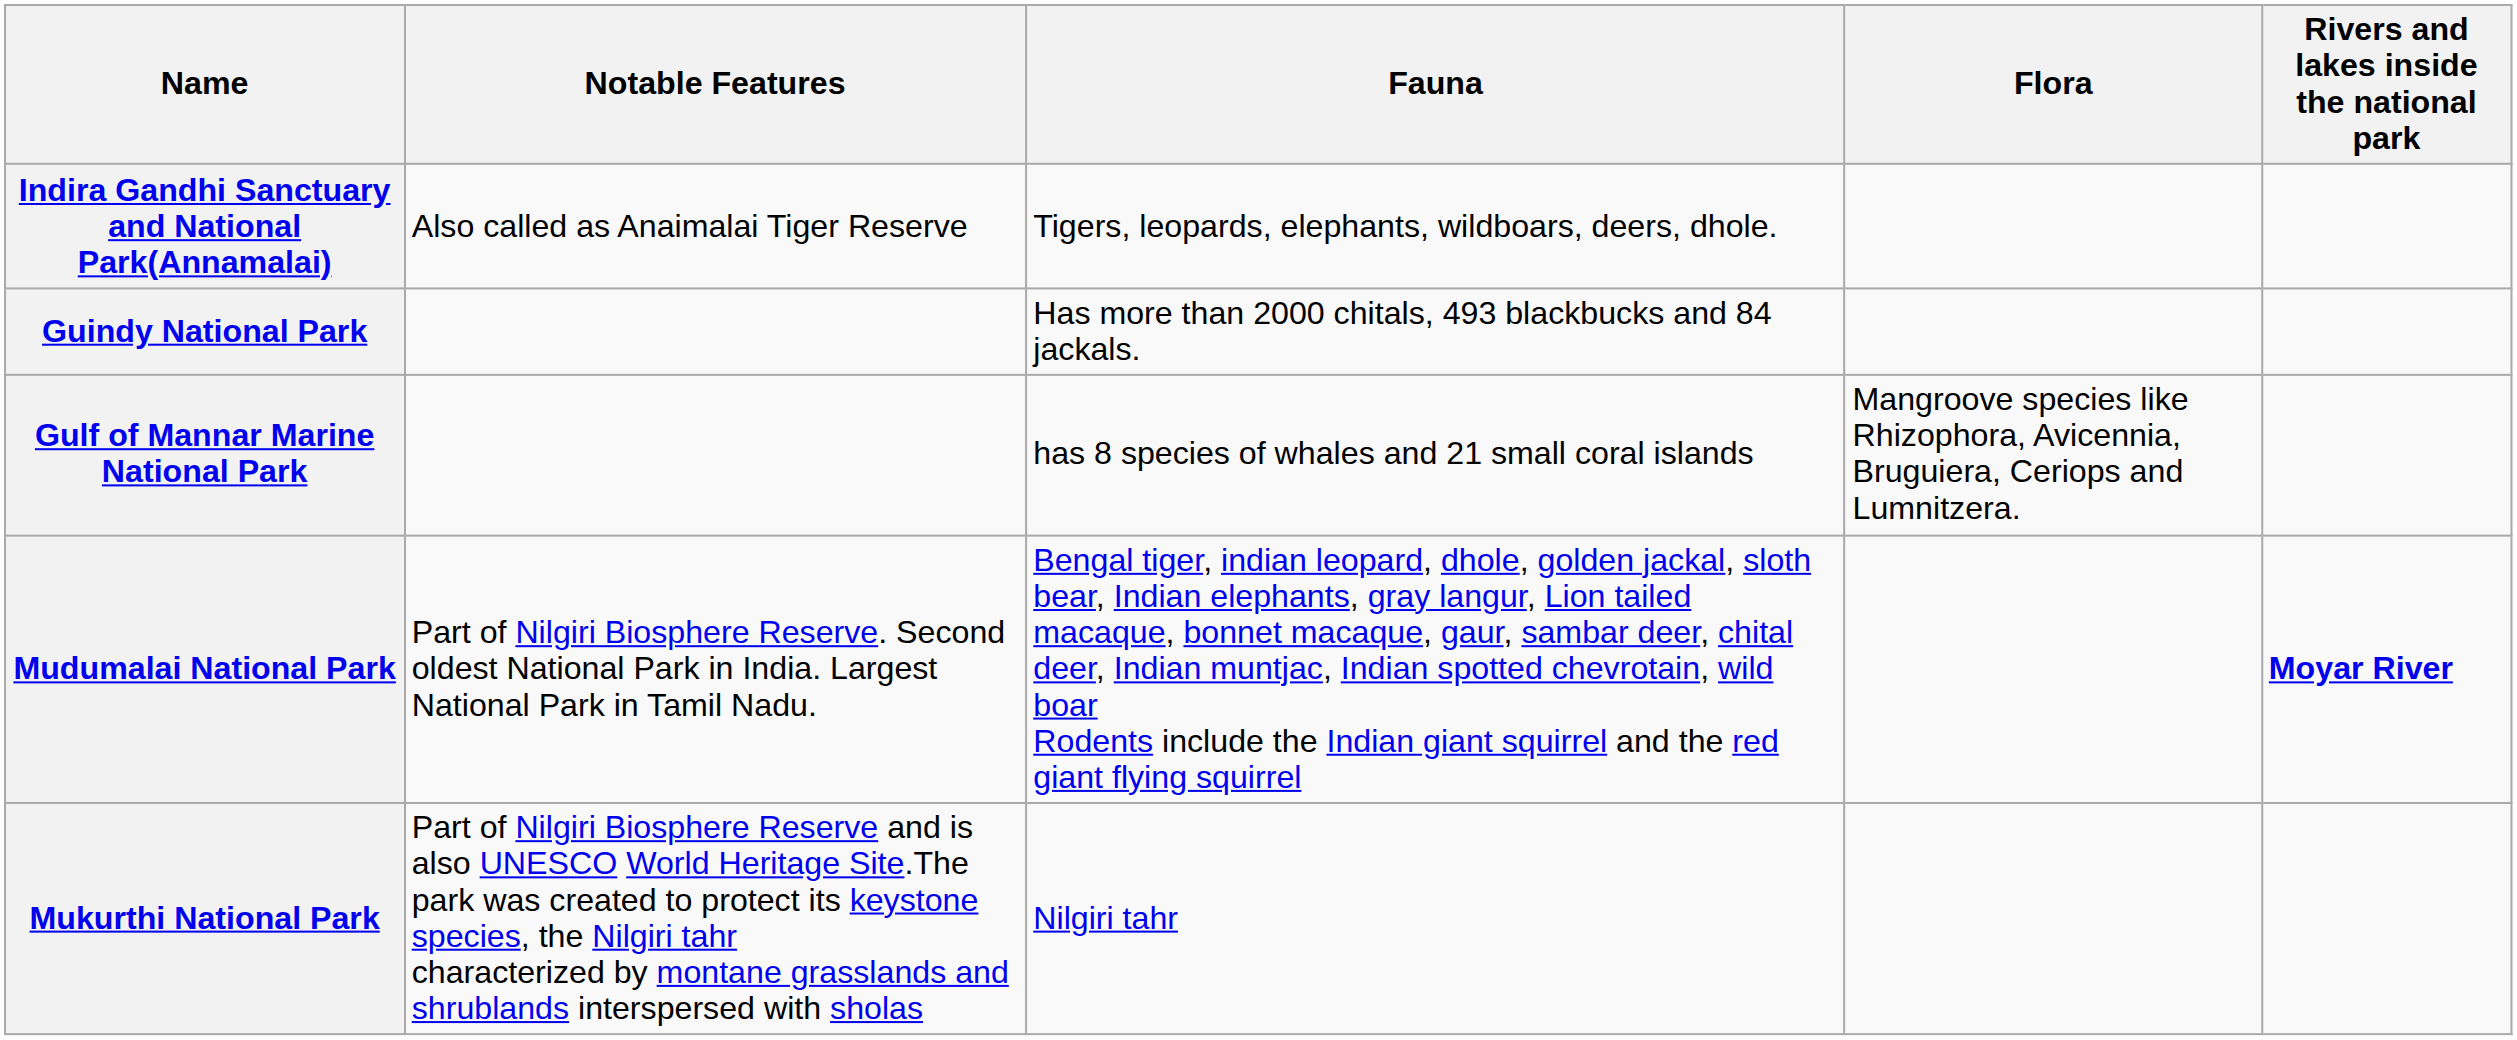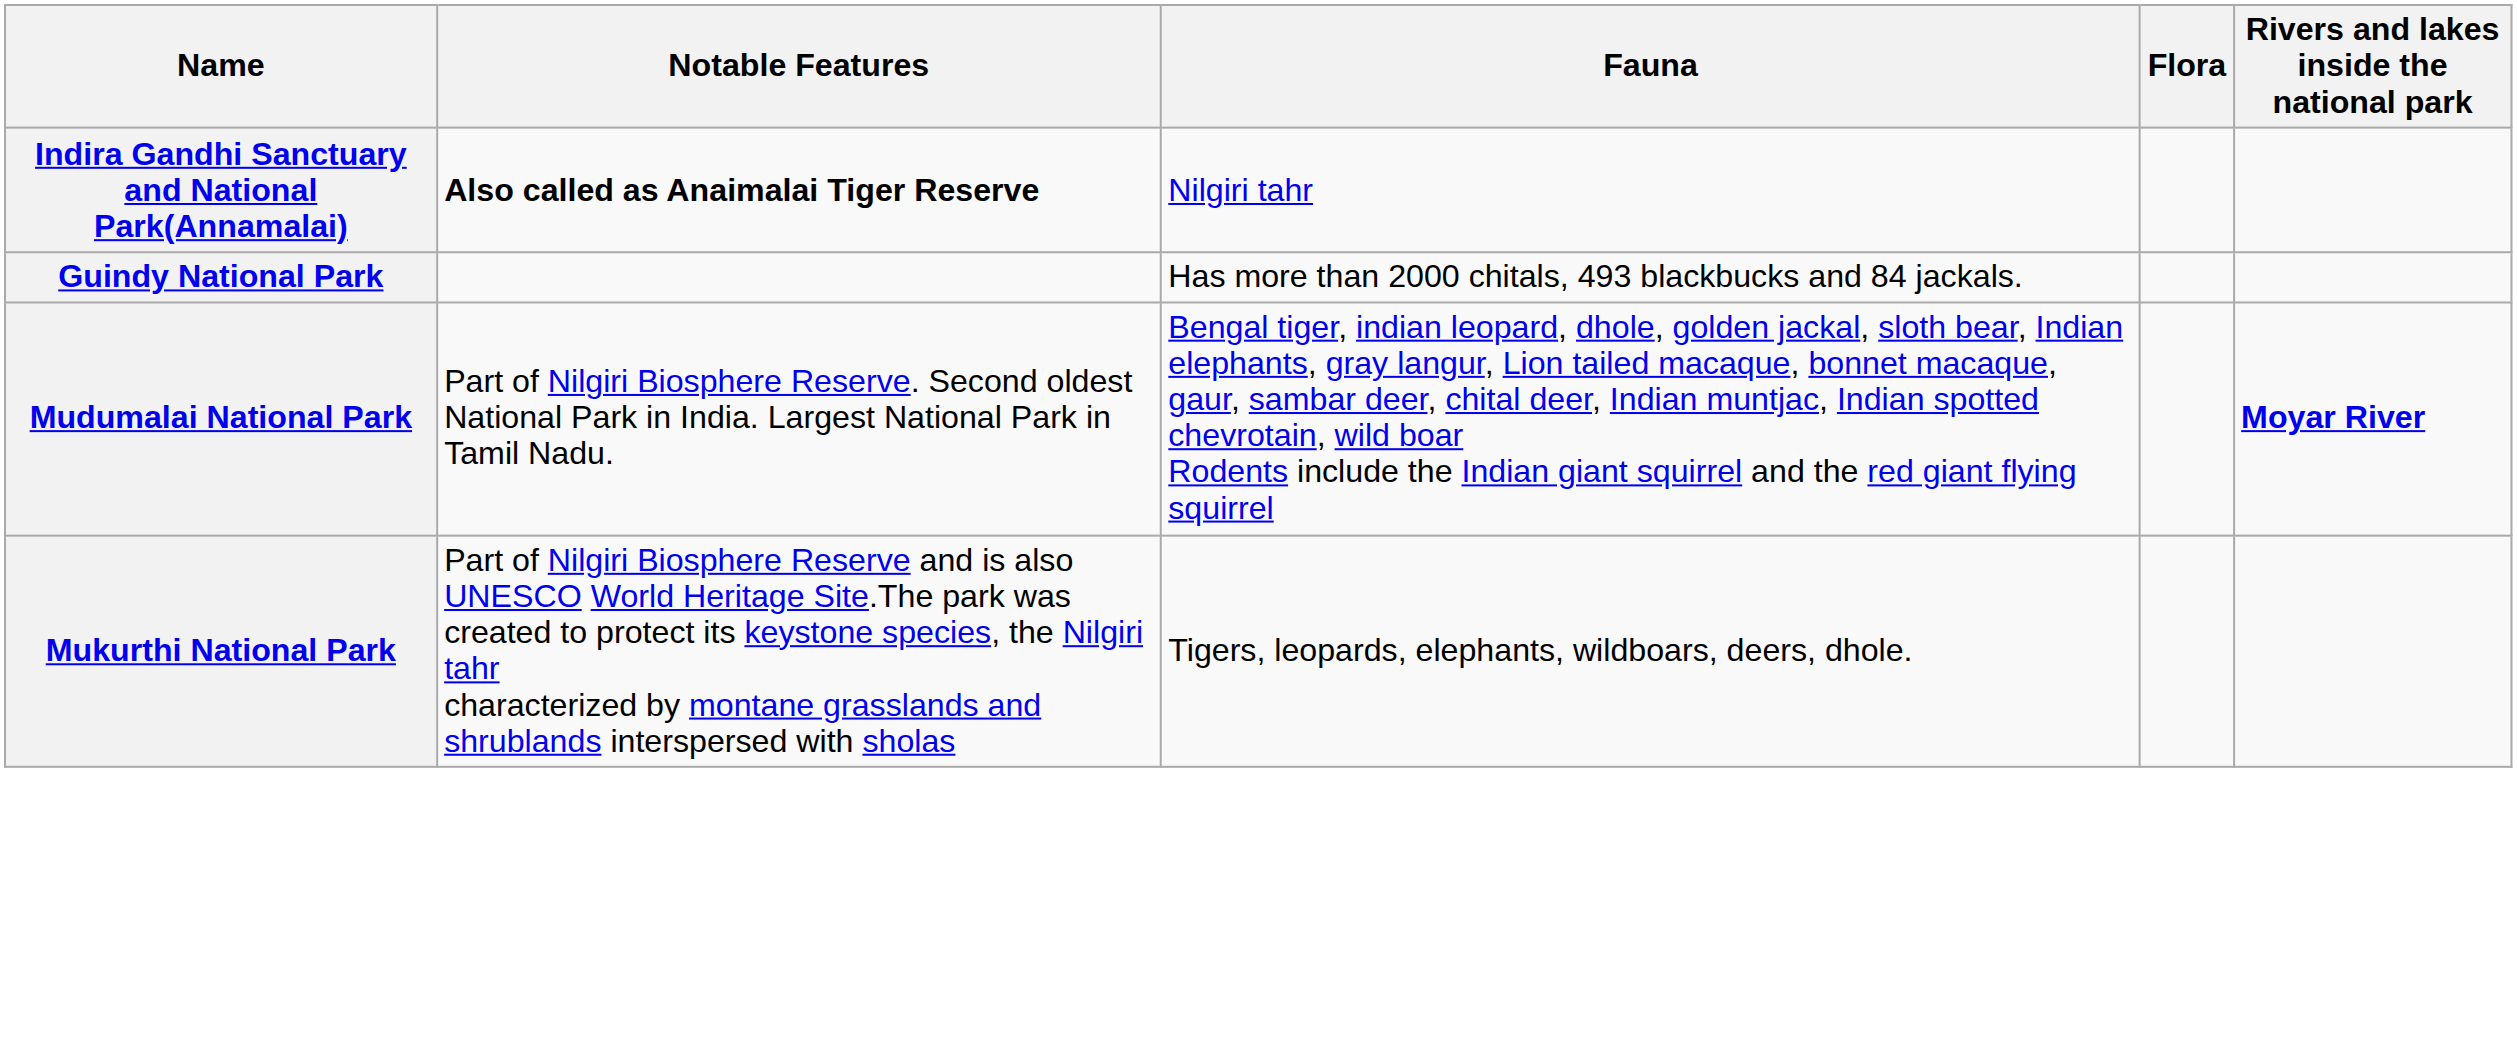Indira Gandhi Sanctuary and National Park(Annamalai) | Notable Features: normal -> bold
Indira Gandhi Sanctuary and National Park(Annamalai) | Fauna: Tigers, leopards, elephants, wildboars, deers, dhole. -> Nilgiri tahr
- row: Gulf of Mannar Marine National Park | has 8 species of whales and 21 small coral islands | Mangroove species like Rhizophora, Avicennia, Bruguiera, Ceriops and Lumnitzera.
Mukurthi National Park | Fauna: Nilgiri tahr -> Tigers, leopards, elephants, wildboars, deers, dhole.
